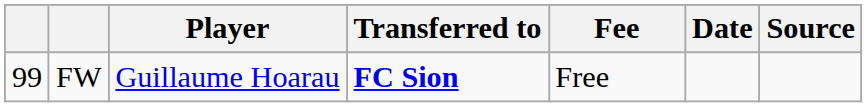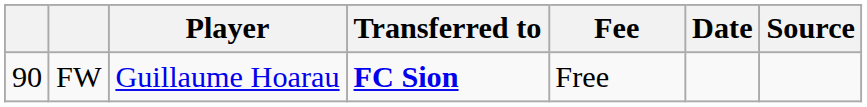FW | column 1: 99 -> 90
